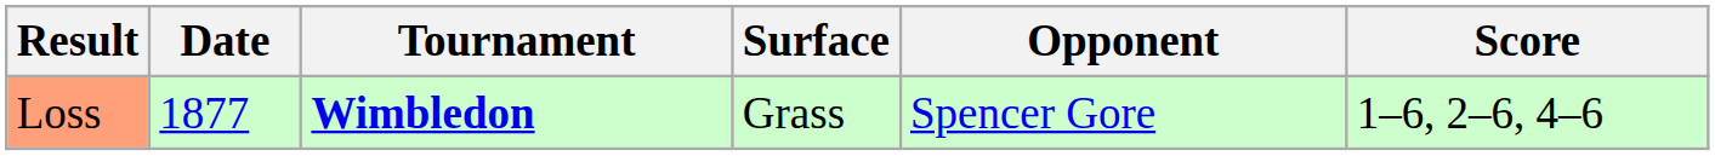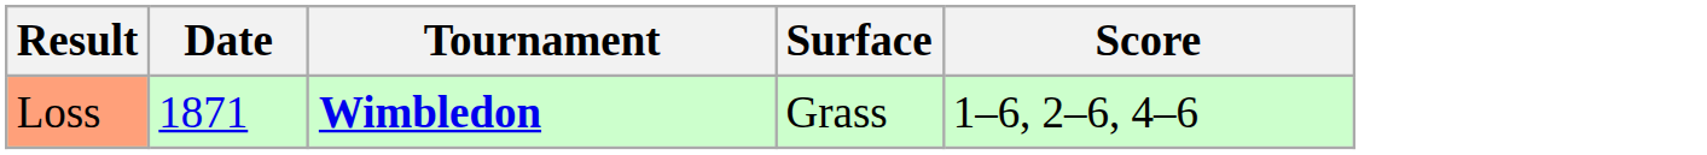- column: Opponent | Spencer Gore
Loss | Date: 1877 -> 1871
